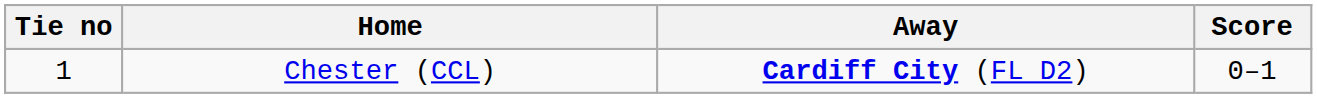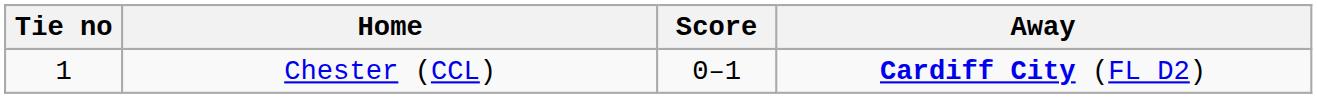columns swapped: Score <-> Away
